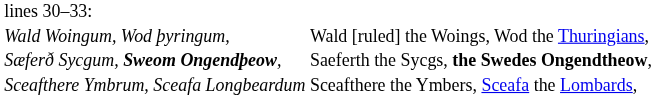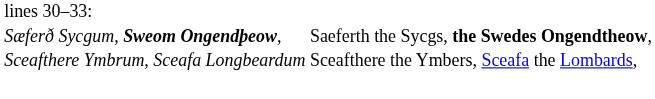- row: Wald Woingum, Wod þyringum, | Wald [ruled] the Woings, Wod the Thuringians,
